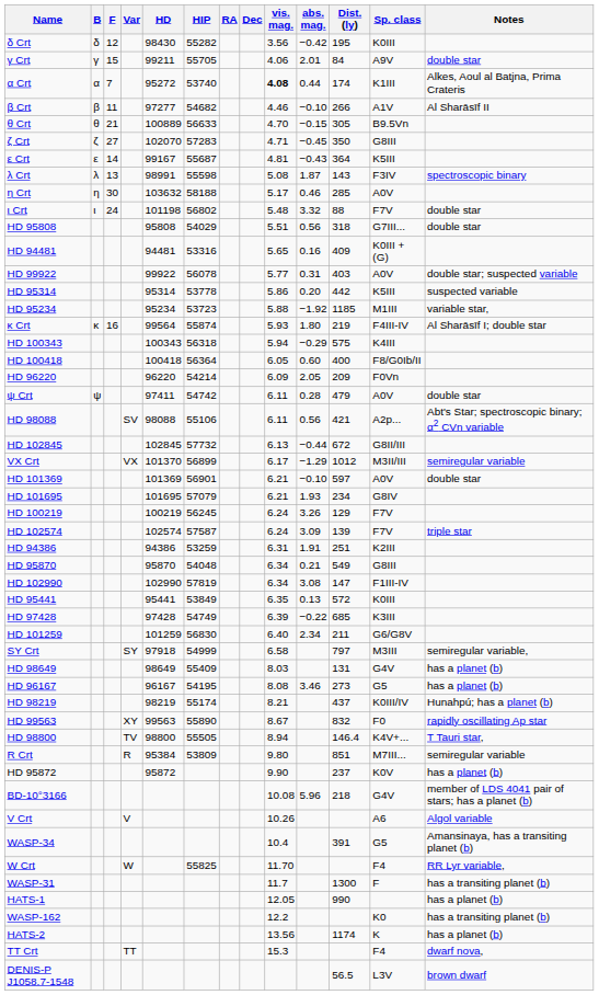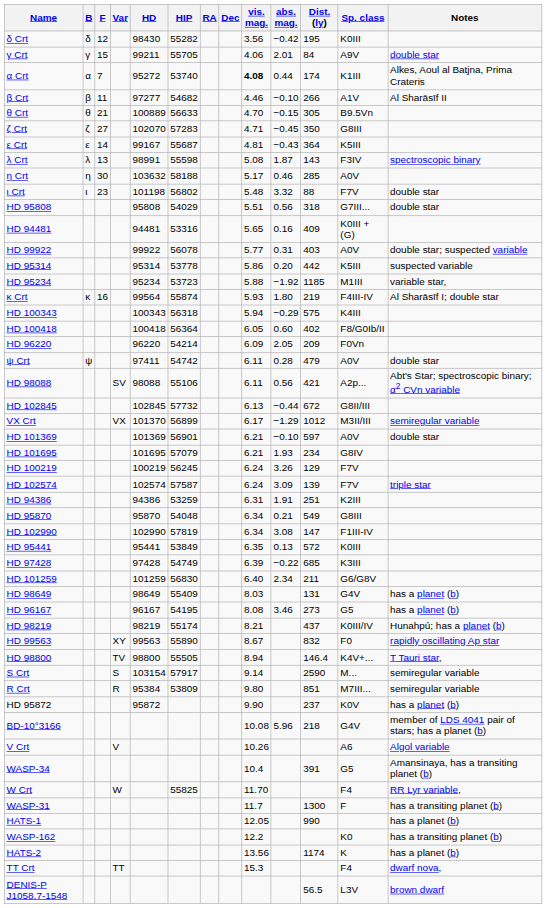ι Crt | F: 24 -> 23
HD 100418 | Dist. (ly): 400 -> 402
- row: SY Crt | SY | 97918 | 54999 | 6.58 | 797 | M3III | semiregular variable,
+ row: S Crt | S | 103154 | 57917 | 9.14 | 2590 | M... | semiregular variable
